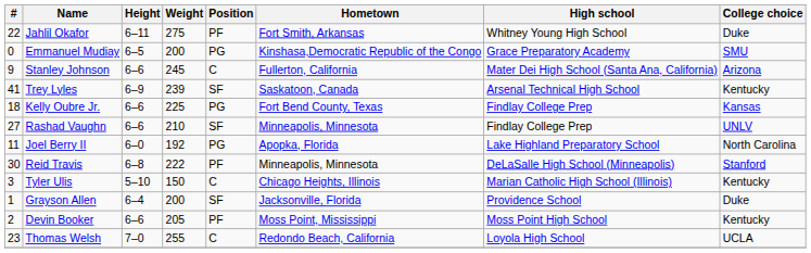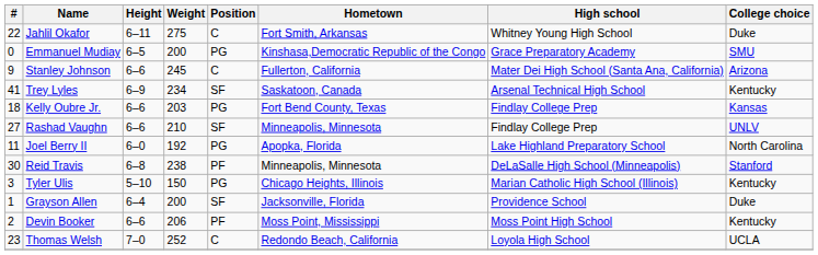Jahlil Okafor | Position: PF -> C
Trey Lyles | Weight: 239 -> 234
Kelly Oubre Jr. | Weight: 225 -> 203
Reid Travis | Weight: 222 -> 238
Tyler Ulis | Position: C -> PG
Devin Booker | Weight: 205 -> 206
Thomas Welsh | Weight: 255 -> 252
